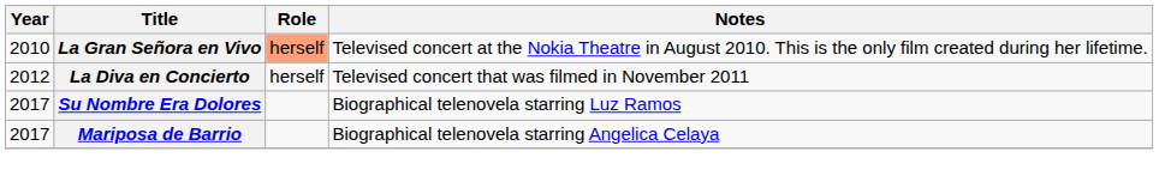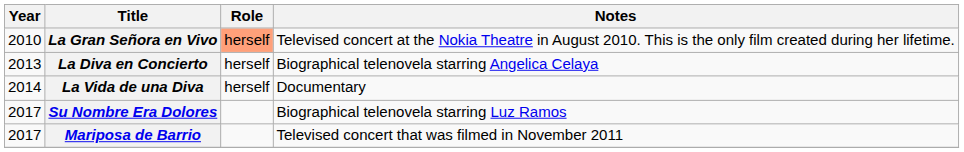La Diva en Concierto | Year: 2012 -> 2013
La Diva en Concierto | Notes: Televised concert that was filmed in November 2011 -> Biographical telenovela starring Angelica Celaya
+ row: 2014 | La Vida de una Diva | herself | Documentary
Mariposa de Barrio | Notes: Biographical telenovela starring Angelica Celaya -> Televised concert that was filmed in November 2011
